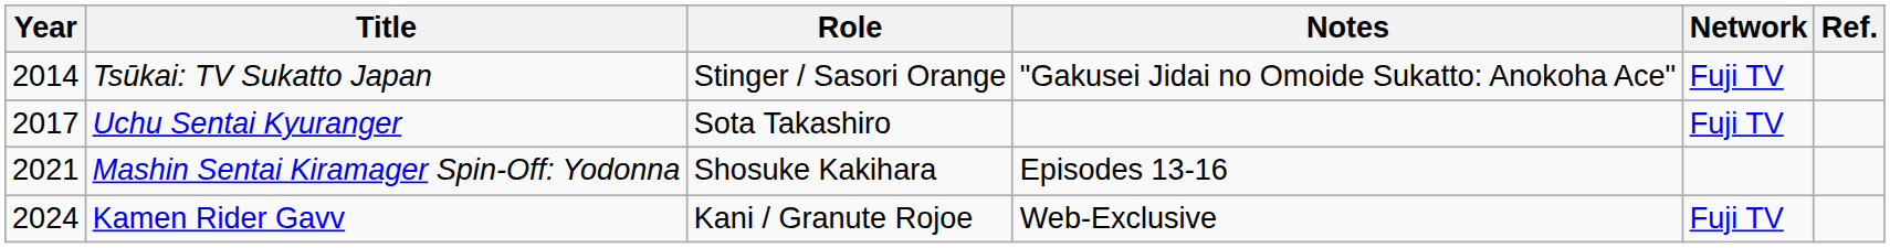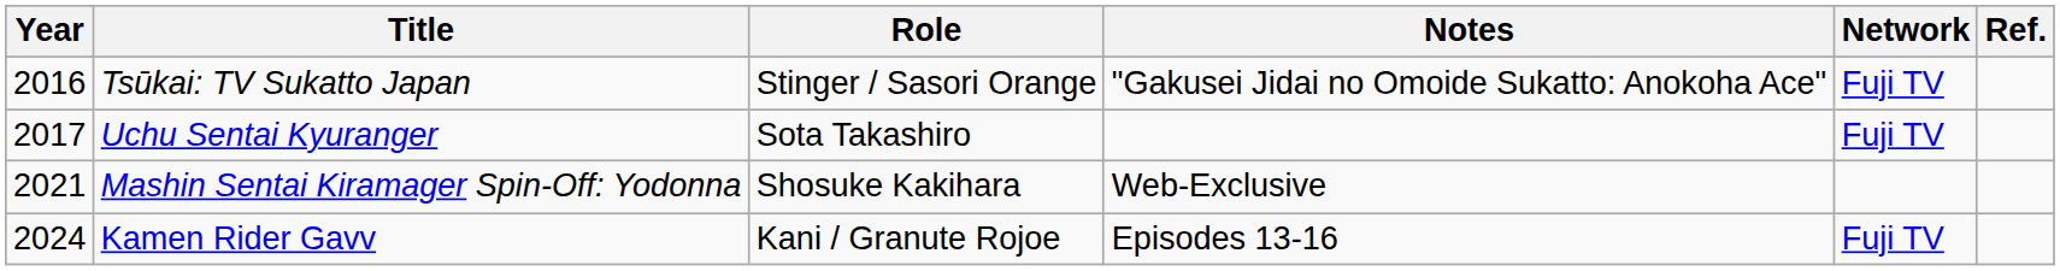Tsūkai: TV Sukatto Japan | Year: 2014 -> 2016
Mashin Sentai Kiramager Spin-Off: Yodonna | Notes: Episodes 13-16 -> Web-Exclusive
Kamen Rider Gavv | Notes: Web-Exclusive -> Episodes 13-16
